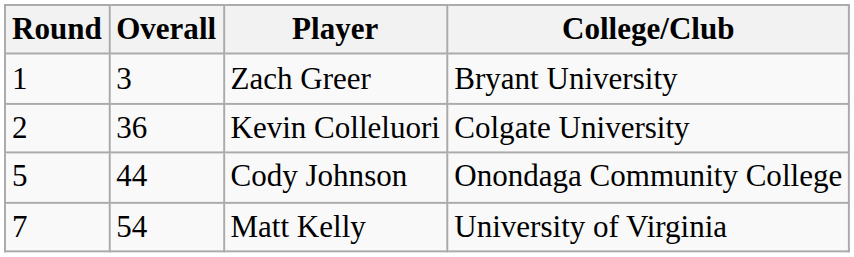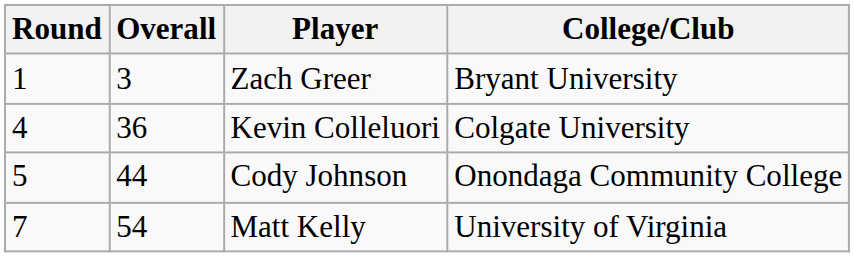Kevin Colleluori | Round: 2 -> 4
